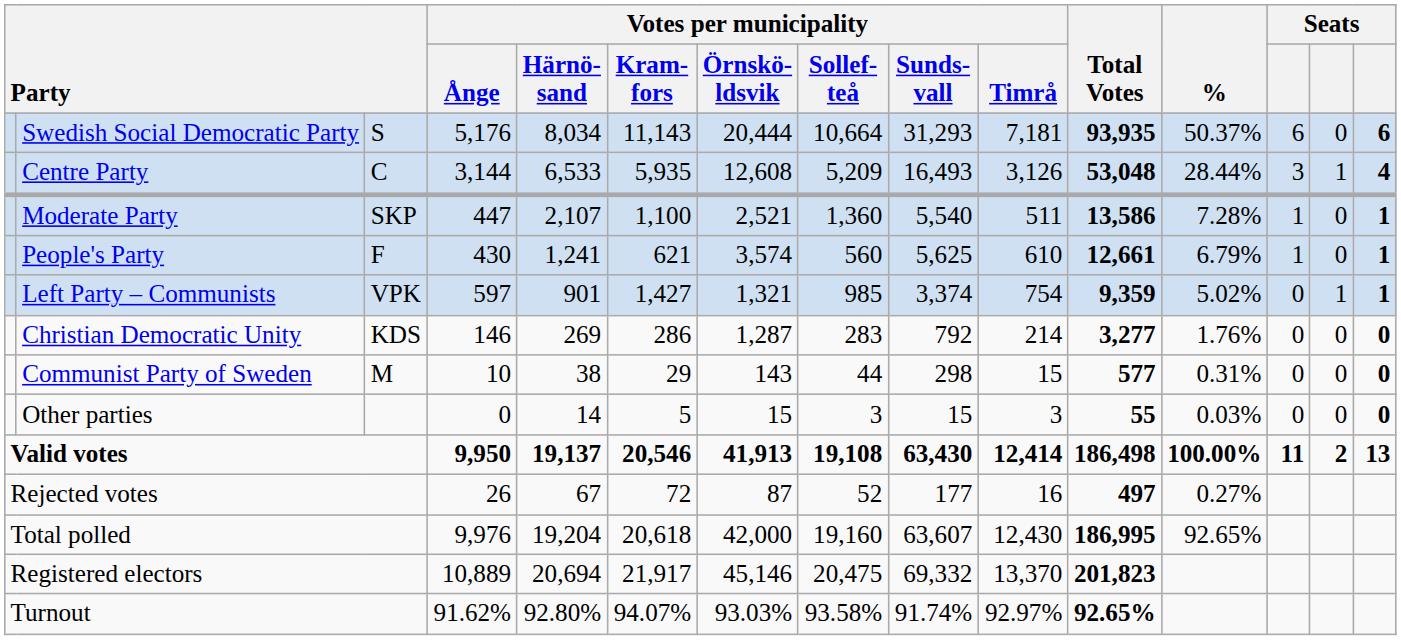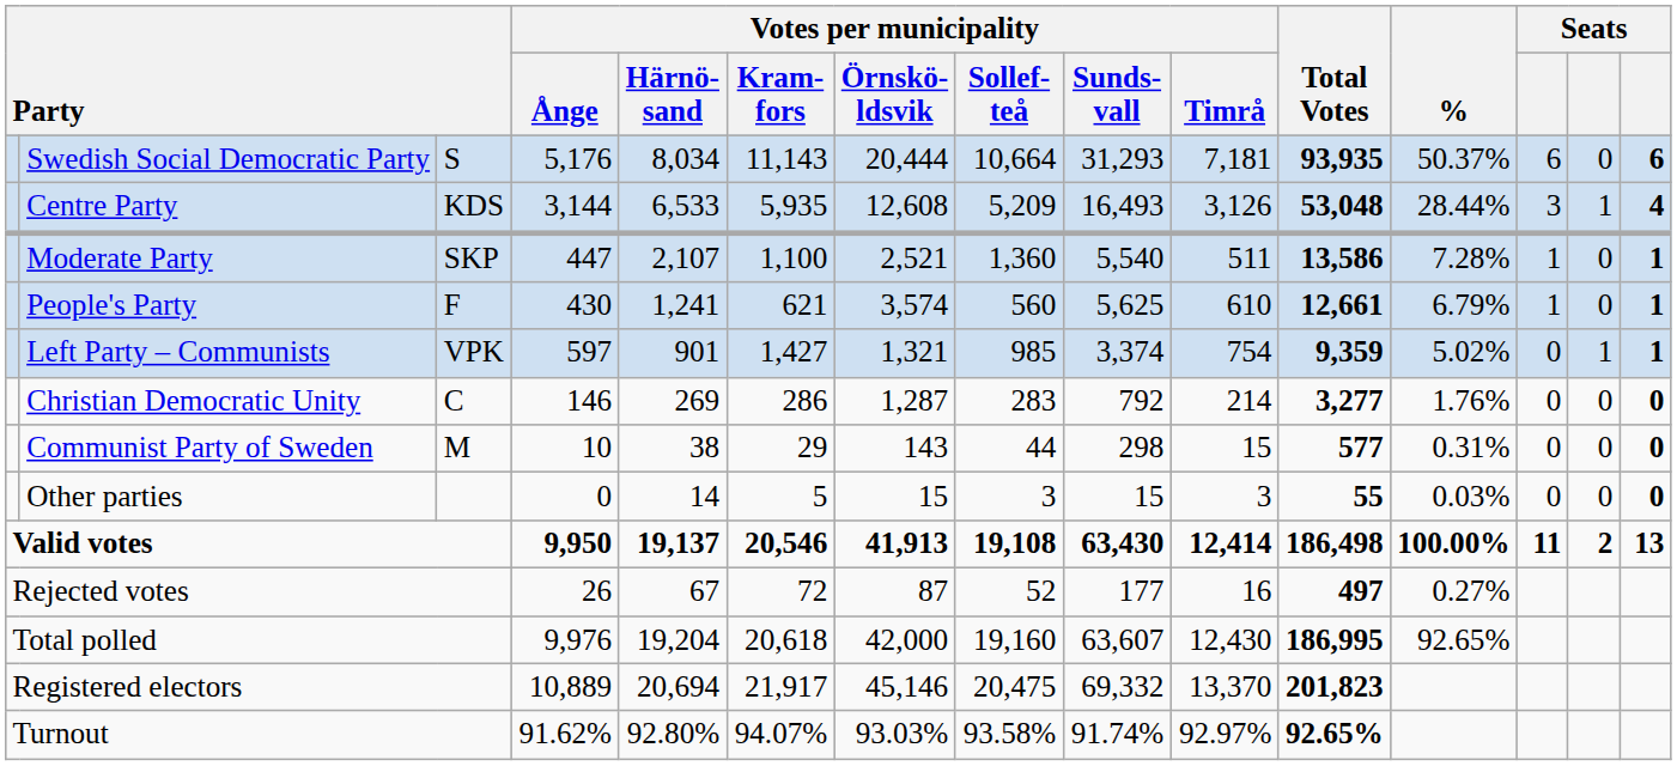Centre Party | column 3: C -> KDS
Christian Democratic Unity | column 3: KDS -> C
